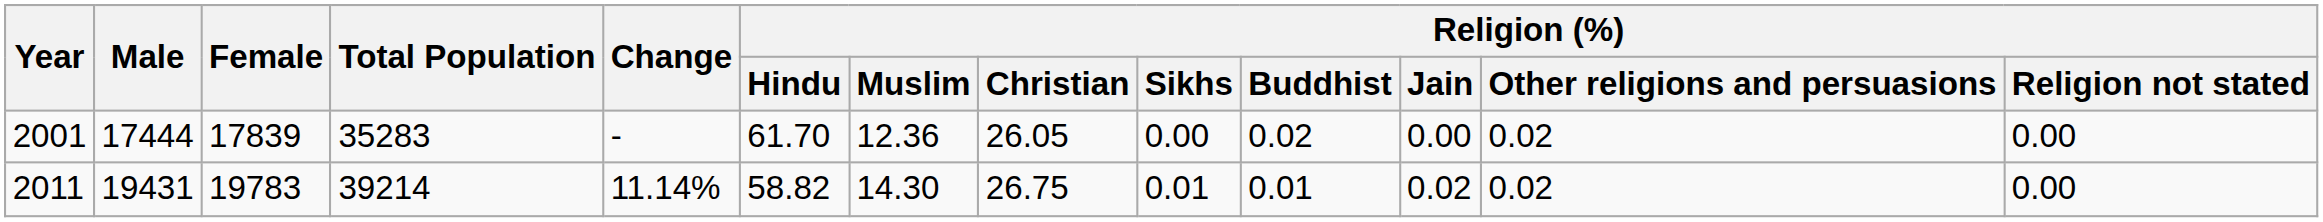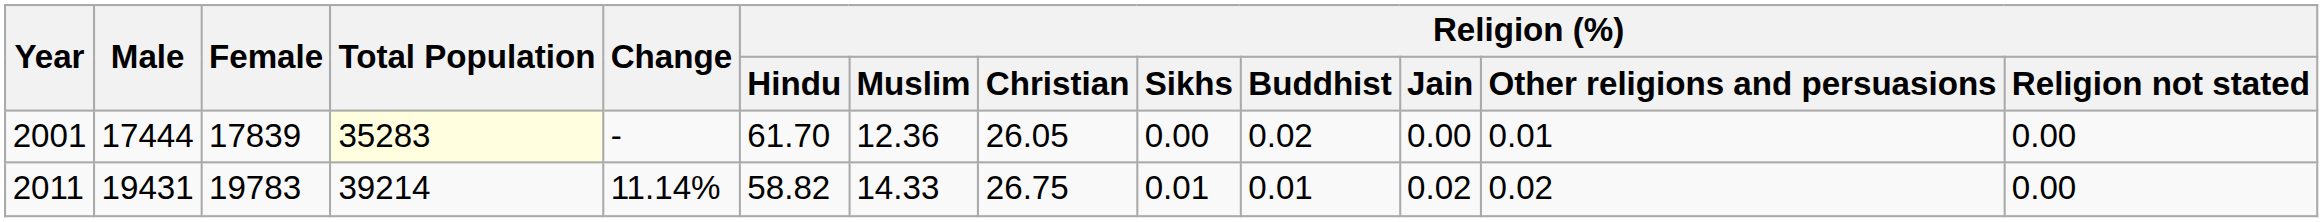2001 | Total Population: no background -> lightyellow background
2001 | Religion (%) / Other religions and persuasions: 0.02 -> 0.01
2011 | Religion (%) / Muslim: 14.30 -> 14.33
